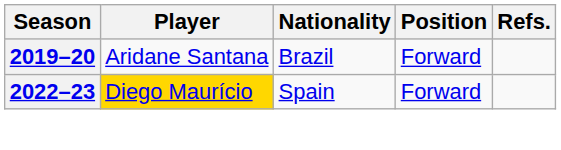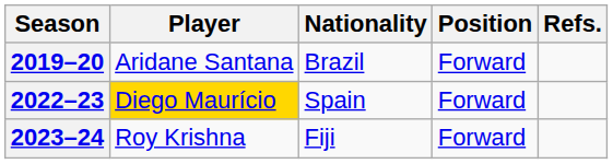+ row: 2023–24 | Roy Krishna | Fiji | Forward
